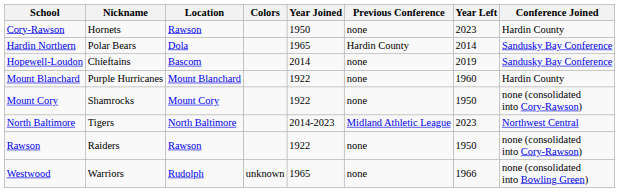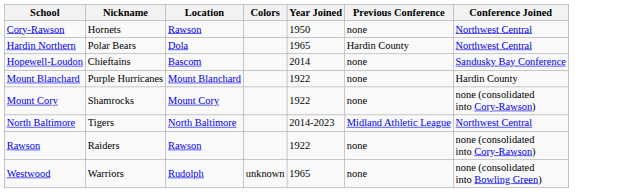- column: Year Left | 2023 | 2014 | 2019 | 1960 | 1950 | 2023 | 1950 | 1966
Cory-Rawson | Conference Joined: Hardin County -> Northwest Central
Hardin Northern | Conference Joined: Sandusky Bay Conference -> Northwest Central
